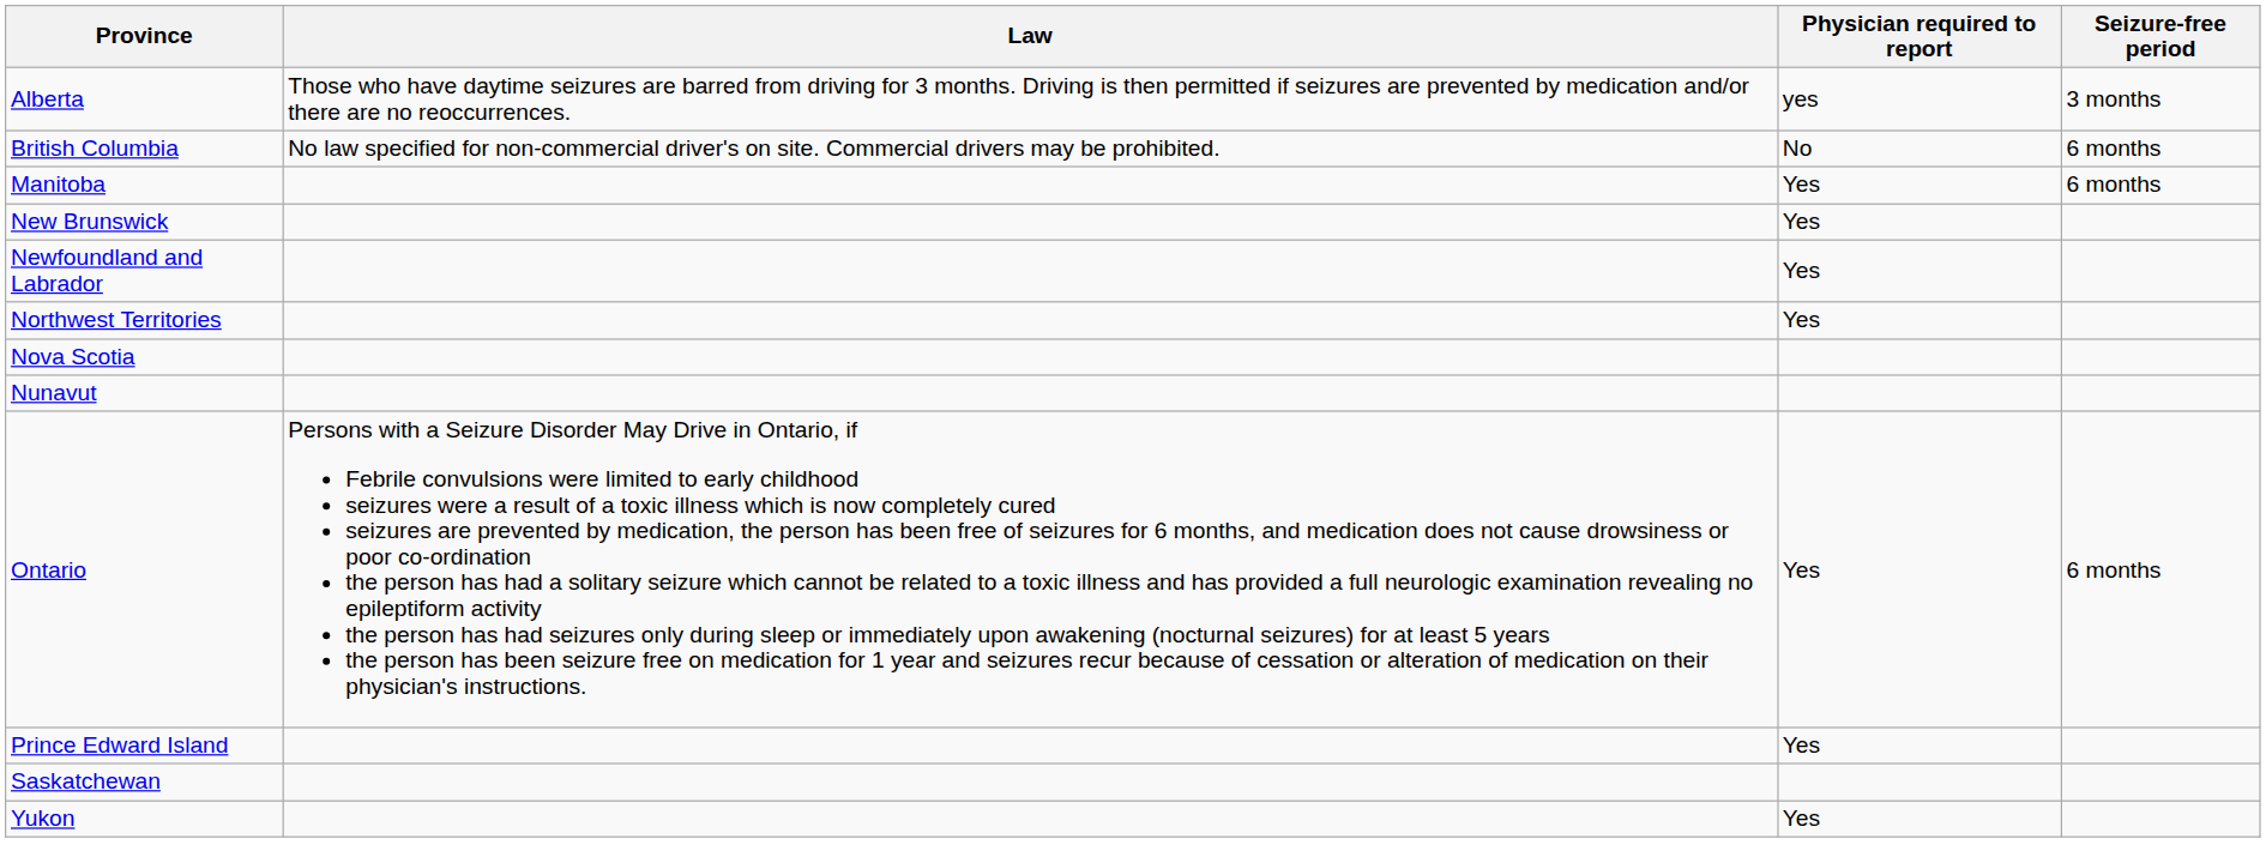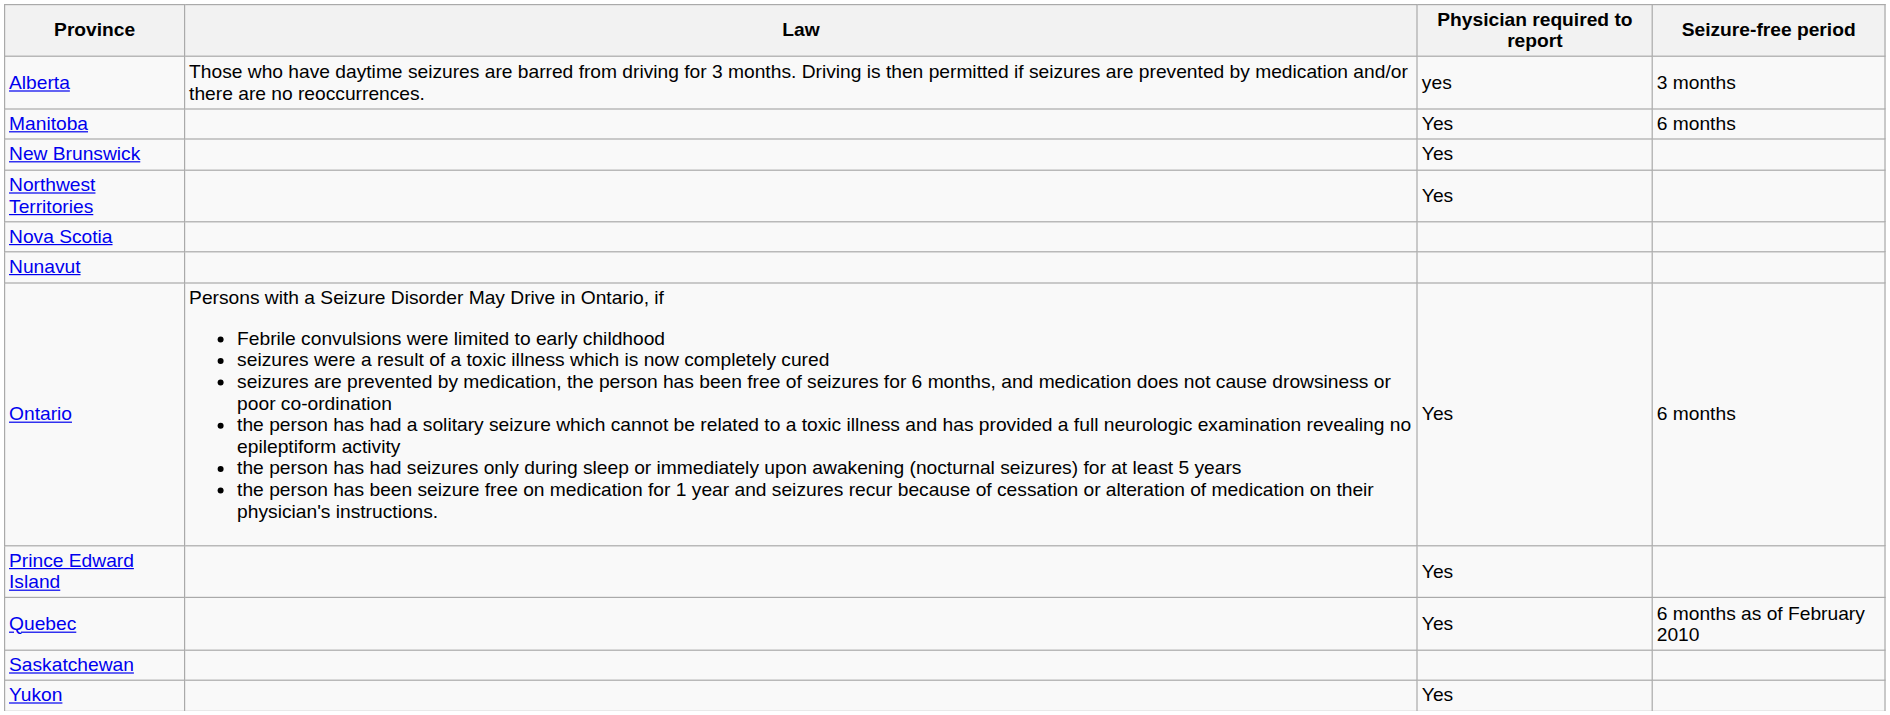- row: British Columbia | No law specified for non-commercial driver's on site. Commercial drivers may be prohibited. | No | 6 months
- row: Newfoundland and Labrador | Yes
+ row: Quebec | Yes | 6 months as of February 2010
